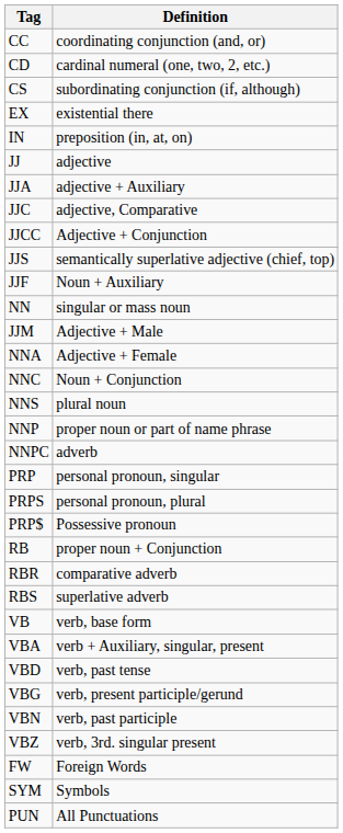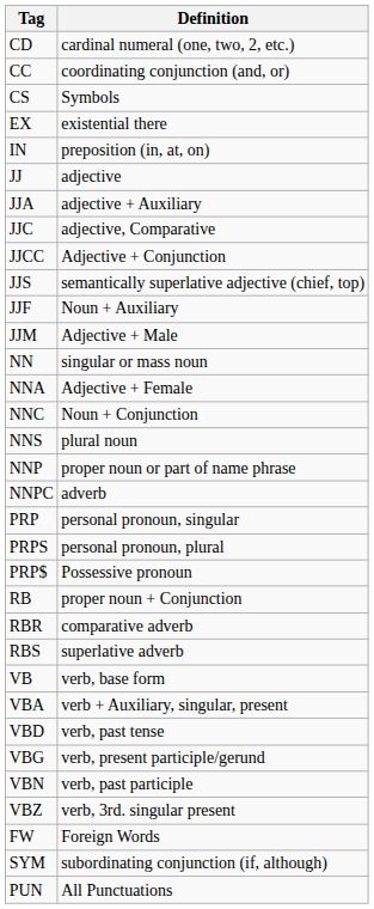rows swapped: CC <-> CD
CS | Definition: subordinating conjunction (if, although) -> Symbols
rows swapped: JJM <-> NN
SYM | Definition: Symbols -> subordinating conjunction (if, although)
